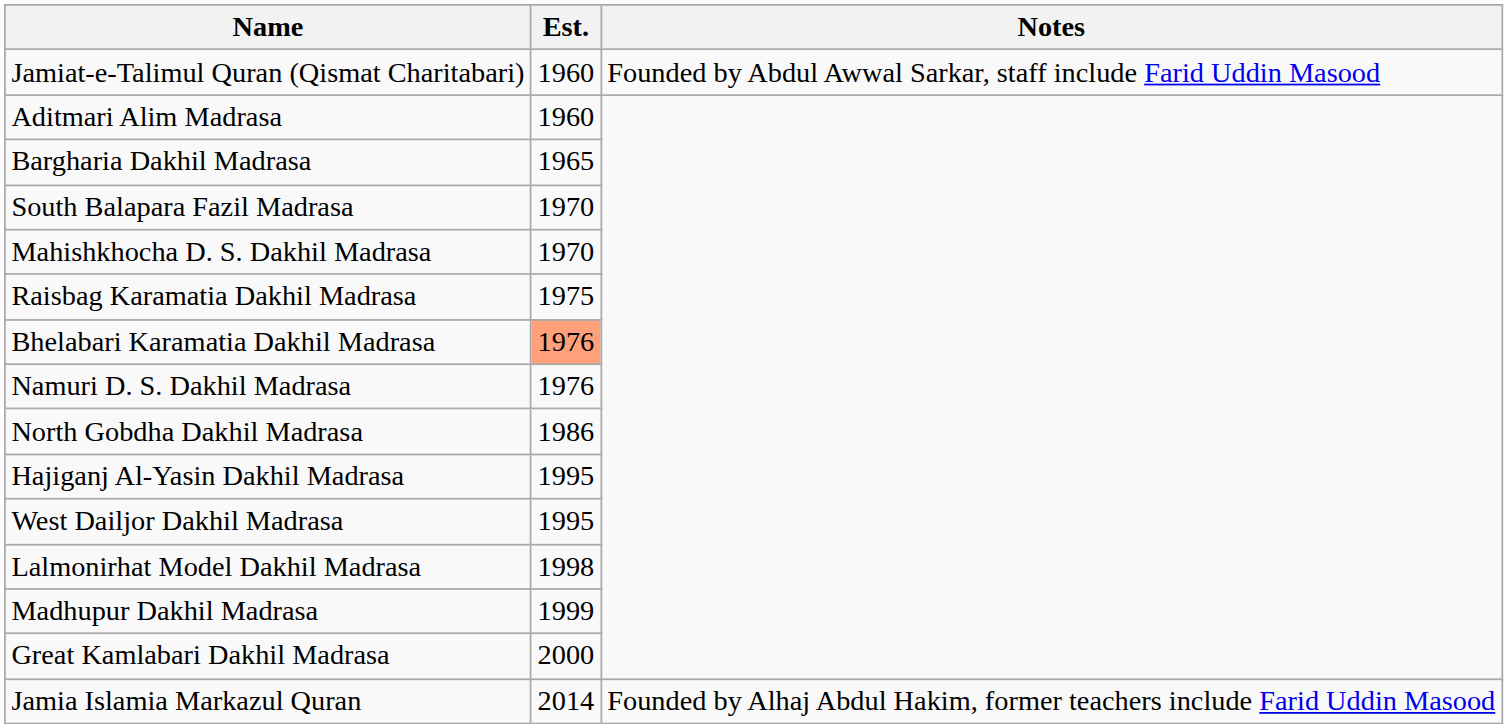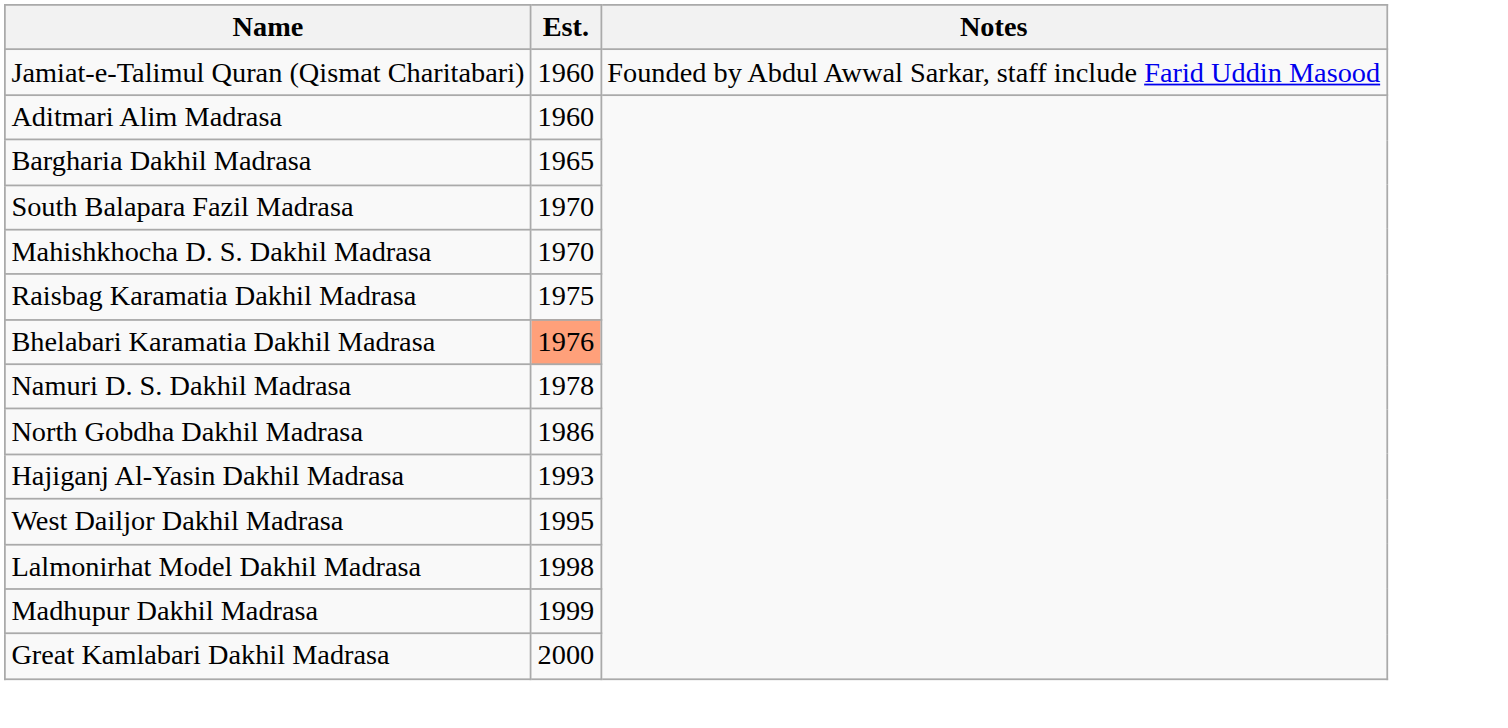Namuri D. S. Dakhil Madrasa | Est.: 1976 -> 1978
Hajiganj Al-Yasin Dakhil Madrasa | Est.: 1995 -> 1993
- row: Jamia Islamia Markazul Quran | 2014 | Founded by Alhaj Abdul Hakim, former teachers include Farid Uddin Masood
